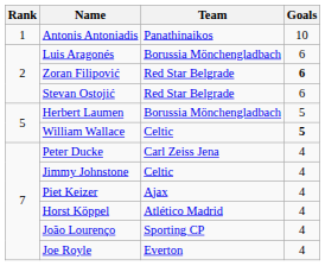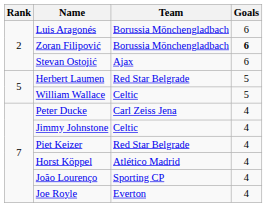- row: 1 | Antonis Antoniadis | Panathinaikos | 10
Zoran Filipović | Team: Red Star Belgrade -> Borussia Mönchengladbach
Stevan Ostojić | Team: Red Star Belgrade -> Ajax
Herbert Laumen | Team: Borussia Mönchengladbach -> Red Star Belgrade
William Wallace | Goals: bold -> normal
Piet Keizer | Team: Ajax -> Red Star Belgrade
